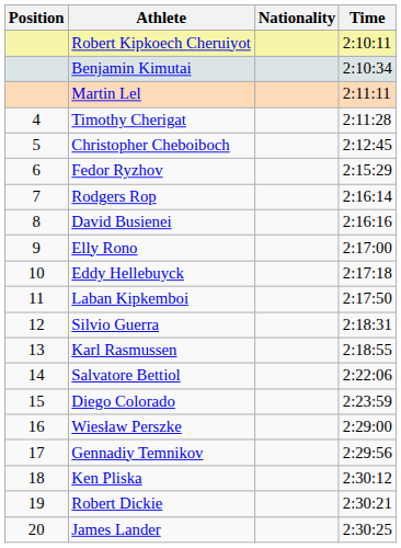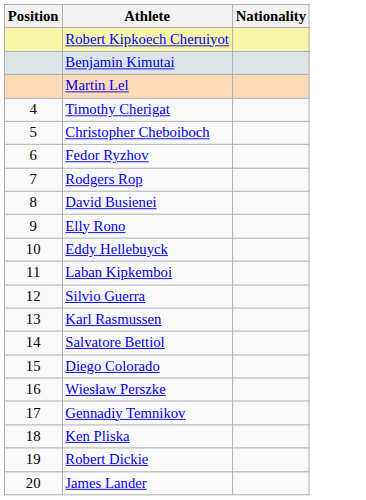- column: Time | 2:10:11 | 2:10:34 | 2:11:11 | 2:11:28 | 2:12:45 | 2:15:29 | 2:16:14 | 2:16:16 | 2:17:00 | 2:17:18 | 2:17:50 | 2:18:31 | 2:18:55 | 2:22:06 | 2:23:59 | 2:29:00 | 2:29:56 | 2:30:12 | 2:30:21 | 2:30:25
